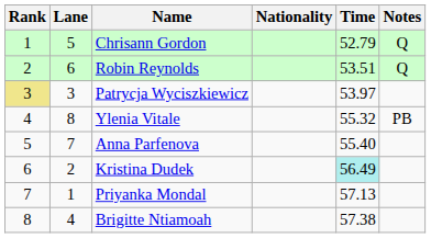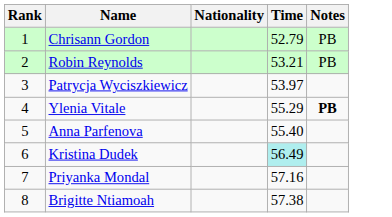- column: Lane | 5 | 6 | 3 | 8 | 7 | 2 | 1 | 4
Chrisann Gordon | Notes: Q -> PB
Robin Reynolds | Time: 53.51 -> 53.21
Robin Reynolds | Notes: Q -> PB
Patrycja Wyciszkiewicz | Rank: khaki background -> no background
Ylenia Vitale | Time: 55.32 -> 55.29
Ylenia Vitale | Notes: normal -> bold
Priyanka Mondal | Time: 57.13 -> 57.16
